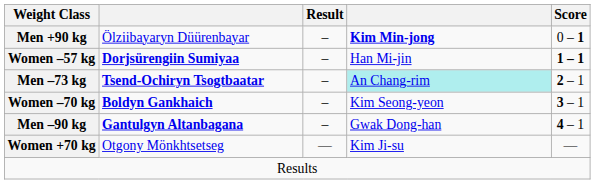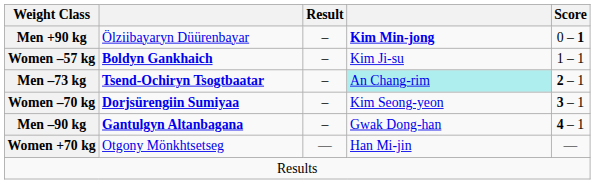Women –57 kg | column 2: Dorjsürengiin Sumiyaa -> Boldyn Gankhaich
Women –57 kg | column 4: Han Mi-jin -> Kim Ji-su
Women –57 kg | Score: bold -> normal
Women –70 kg | column 2: Boldyn Gankhaich -> Dorjsürengiin Sumiyaa
Women +70 kg | column 4: Kim Ji-su -> Han Mi-jin
